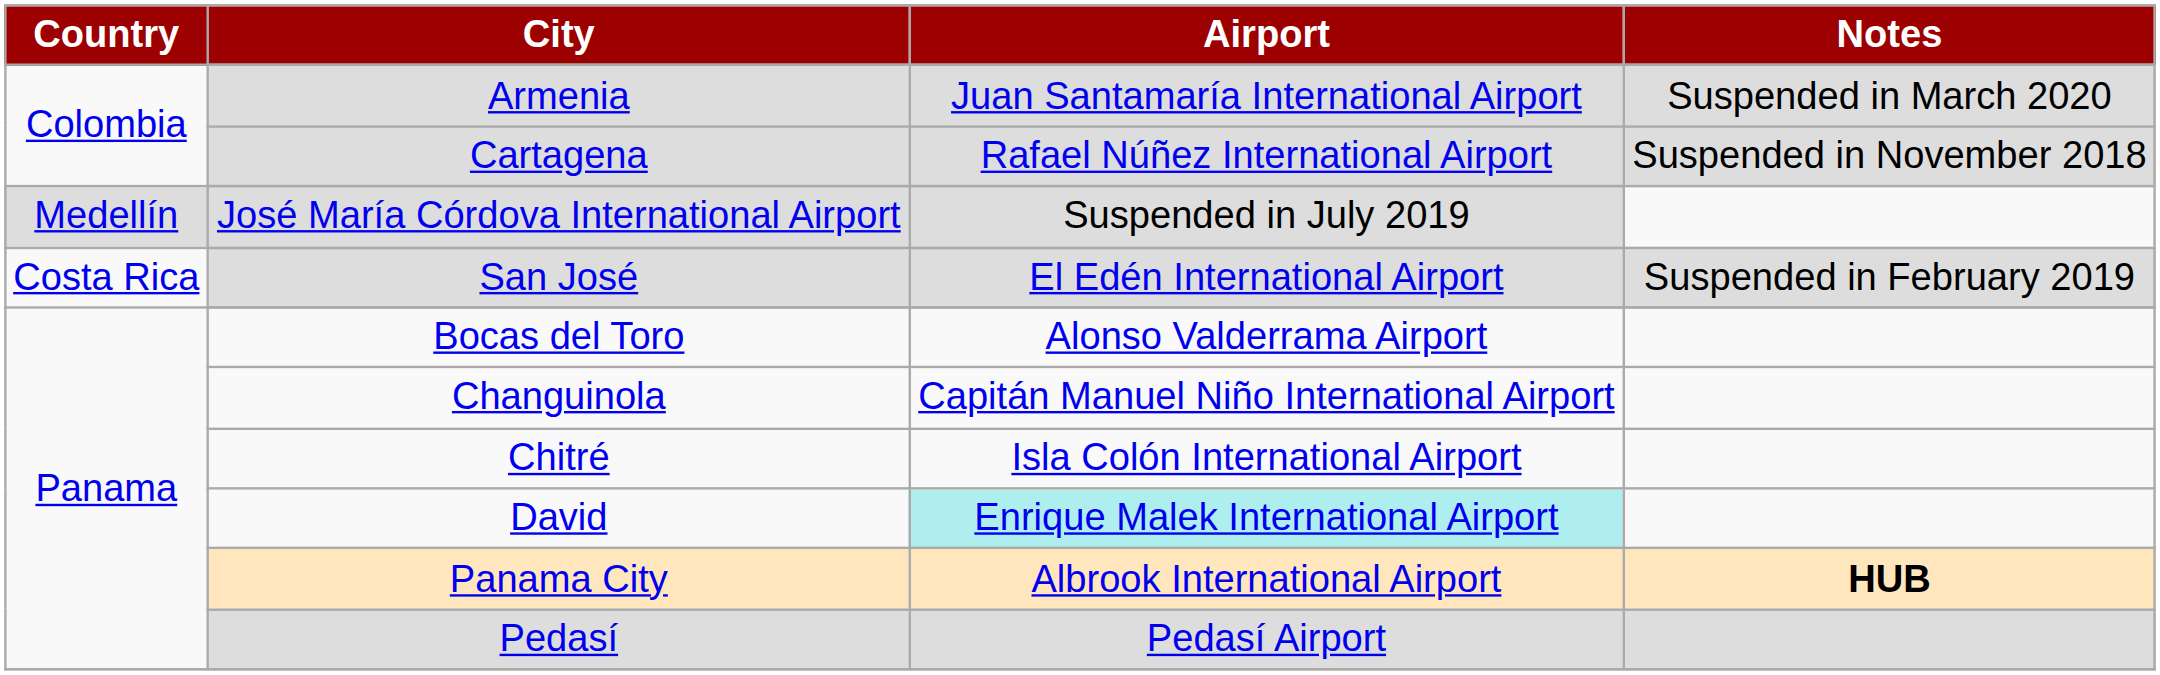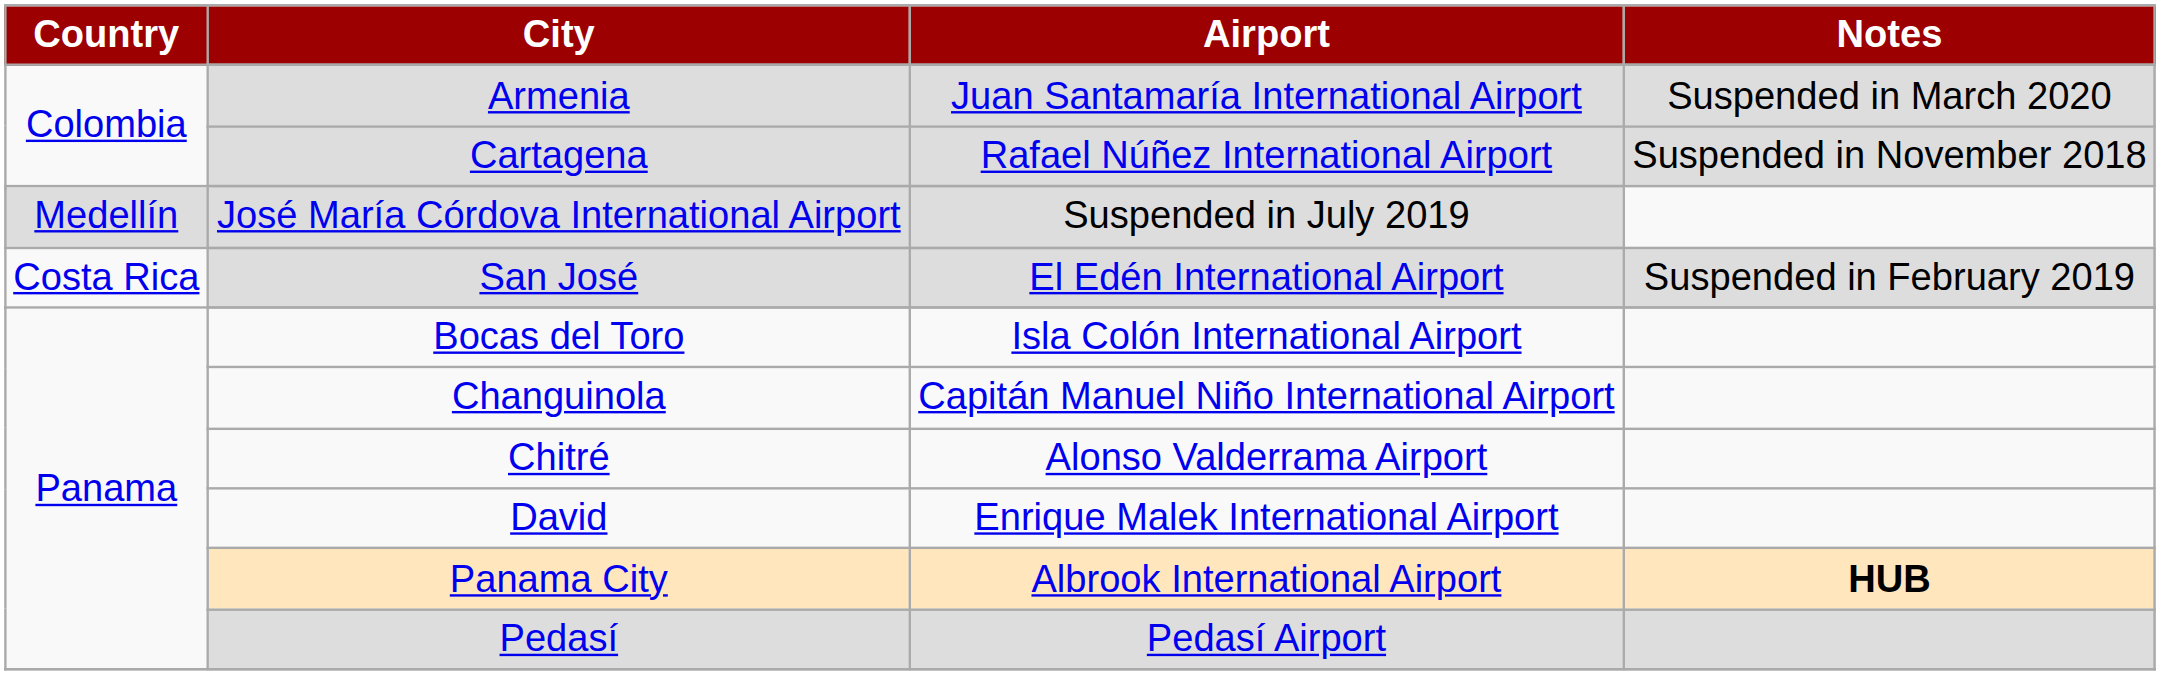Bocas del Toro | Airport: Alonso Valderrama Airport -> Isla Colón International Airport
Chitré | Airport: Isla Colón International Airport -> Alonso Valderrama Airport
David | Airport: paleturquoise background -> no background
